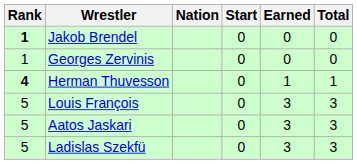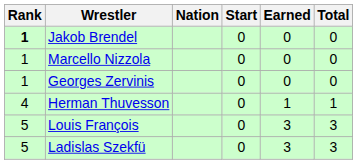+ row: 1 | Marcello Nizzola | 0 | 0 | 0
Herman Thuvesson | Rank: bold -> normal
- row: 5 | Aatos Jaskari | 0 | 3 | 3
